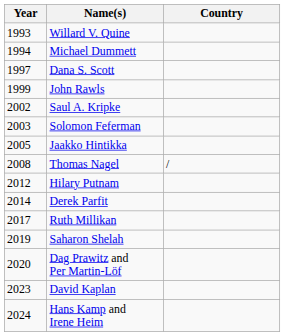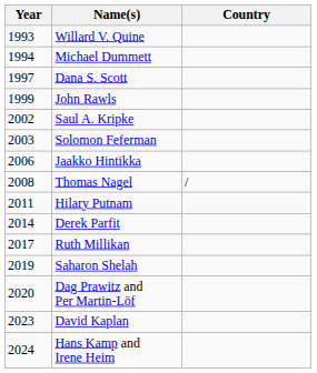Jaakko Hintikka | Year: 2005 -> 2006
Hilary Putnam | Year: 2012 -> 2011
